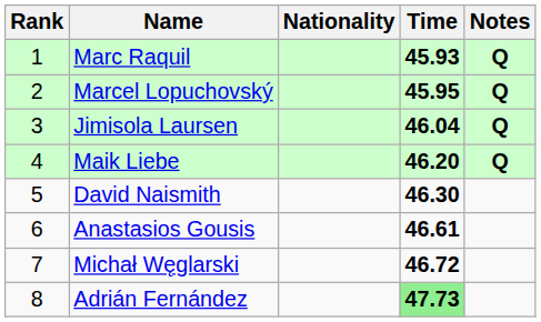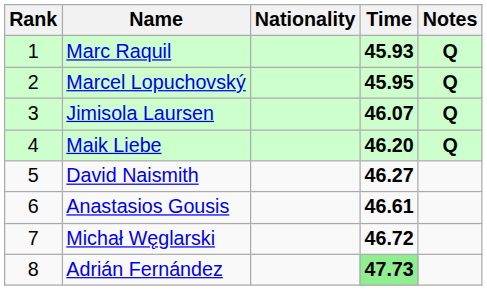Jimisola Laursen | Time: 46.04 -> 46.07
David Naismith | Time: 46.30 -> 46.27
